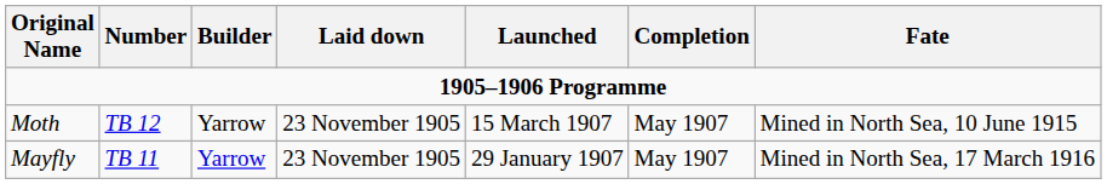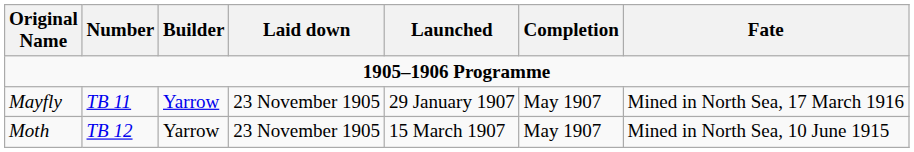rows swapped: Mayfly <-> Moth
